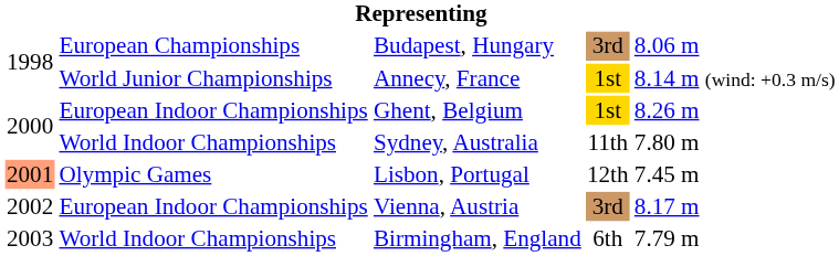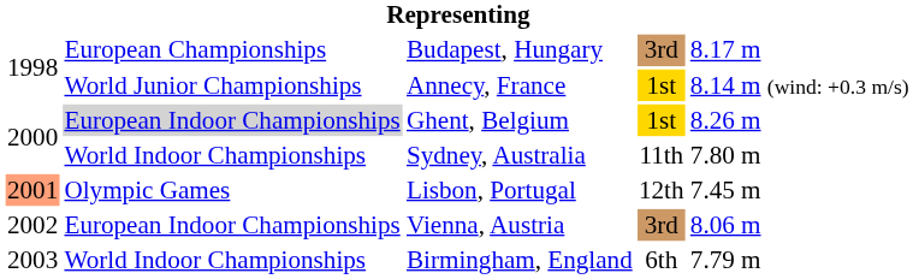Budapest, Hungary | column 5: 8.06 m -> 8.17 m
Ghent, Belgium | column 2: no background -> lightgrey background
Vienna, Austria | column 5: 8.17 m -> 8.06 m
